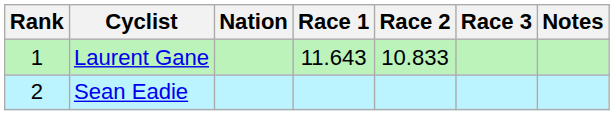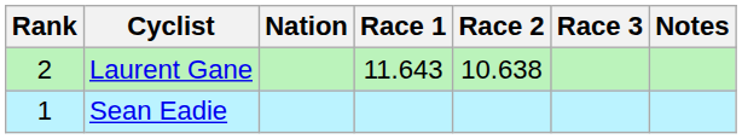Laurent Gane | Rank: 1 -> 2
Laurent Gane | Race 2: 10.833 -> 10.638
Sean Eadie | Rank: 2 -> 1
